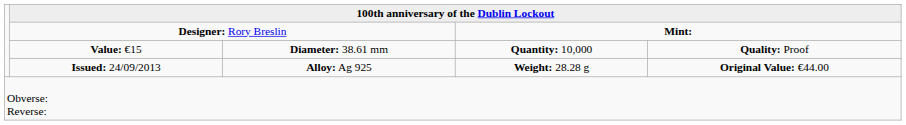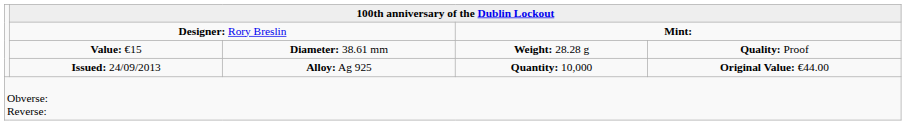Value: €15 | column 4: Quantity: 10,000 -> Weight: 28.28 g
Issued: 24/09/2013 | column 4: Weight: 28.28 g -> Quantity: 10,000
